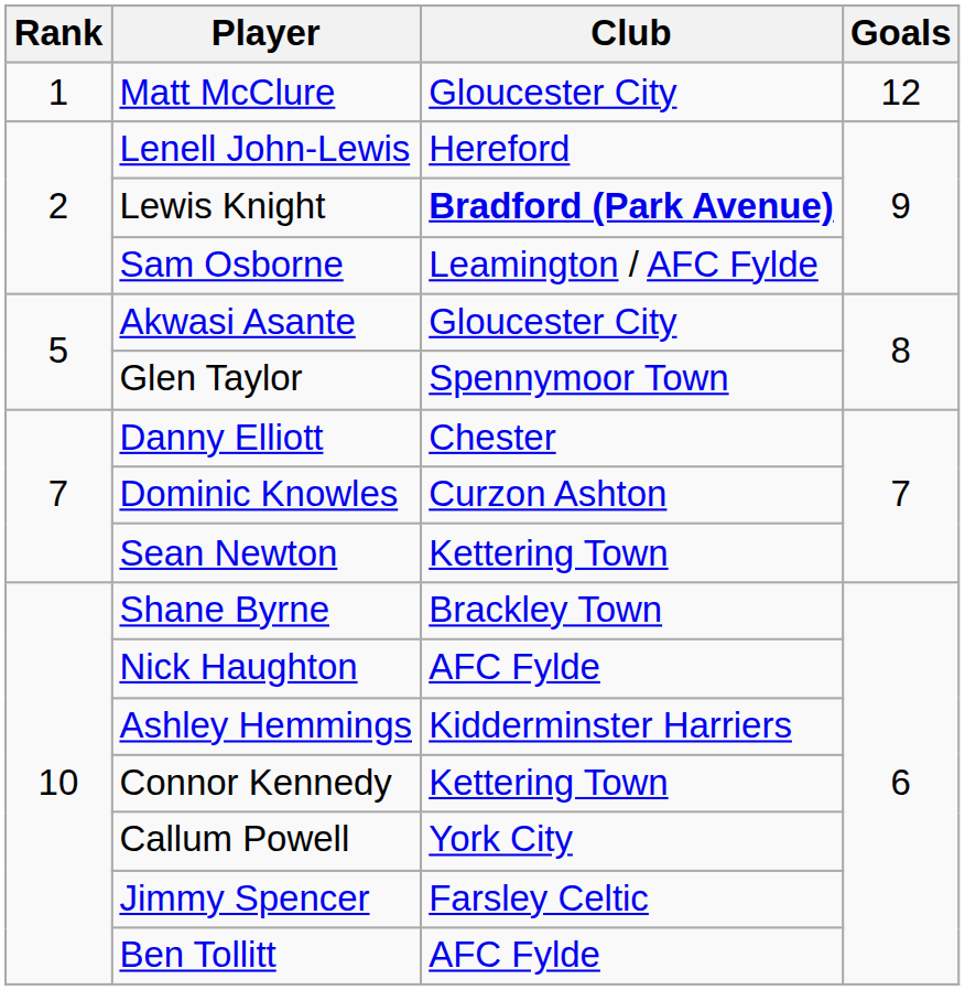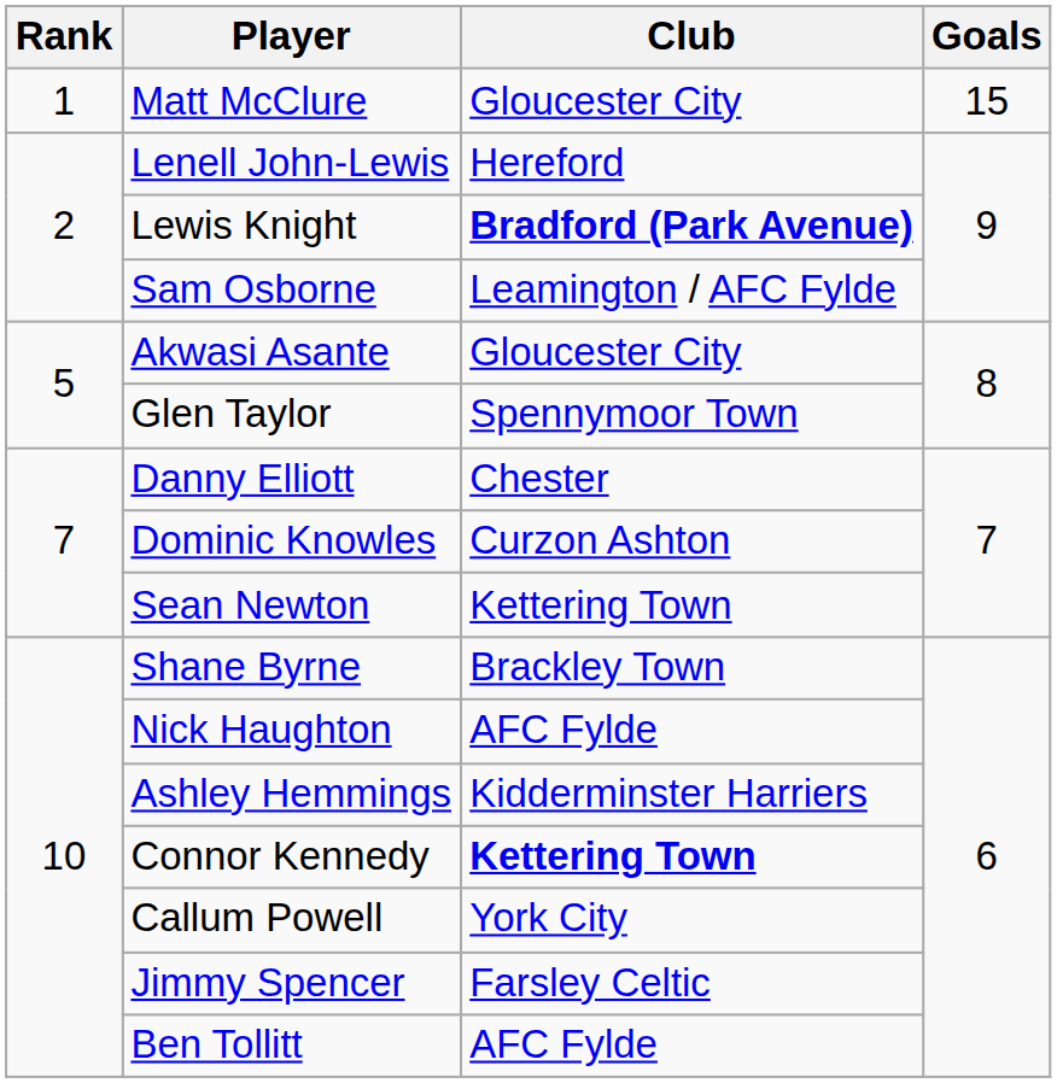Matt McClure | Goals: 12 -> 15
Connor Kennedy | Club: normal -> bold
